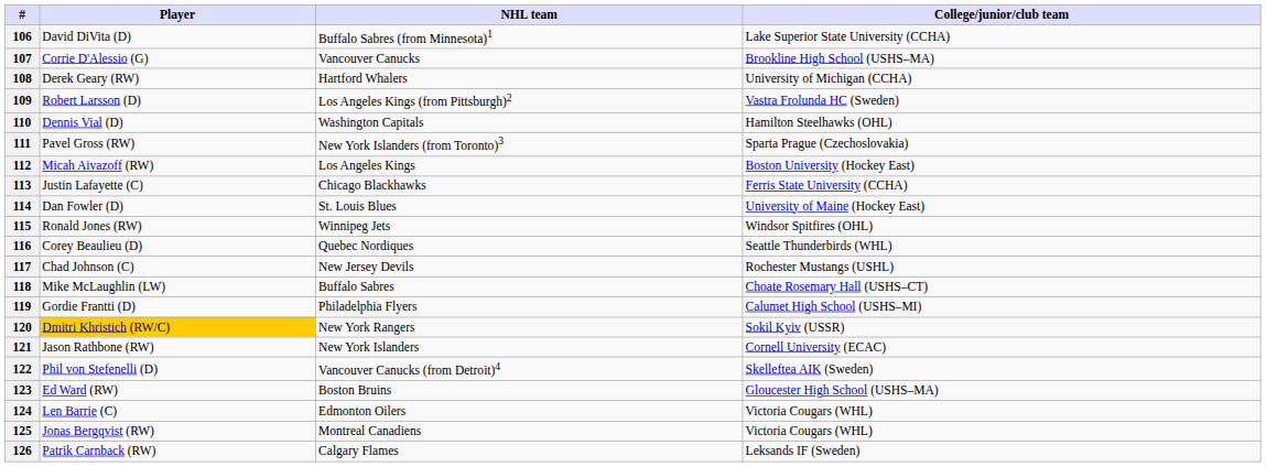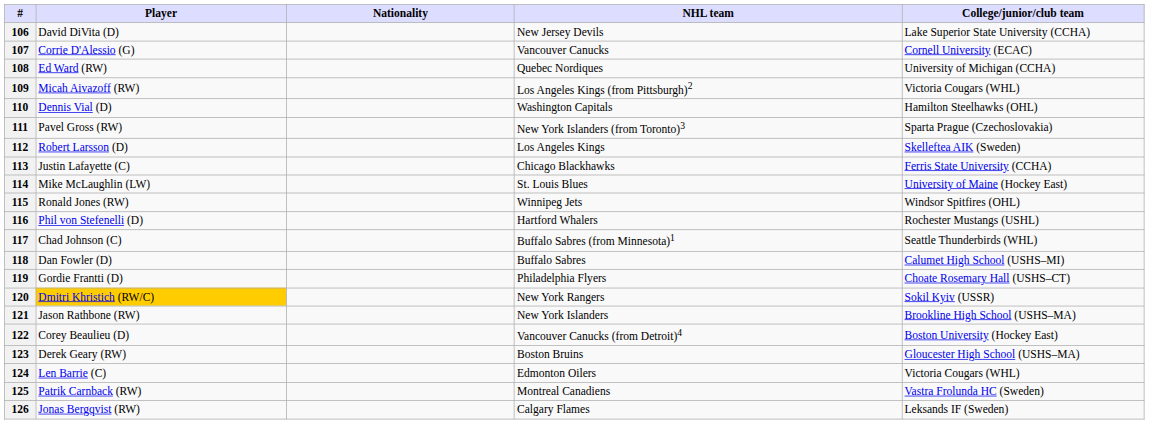+ column: Nationality
106 | NHL team: Buffalo Sabres (from Minnesota)1 -> New Jersey Devils
107 | College/junior/club team: Brookline High School (USHS–MA) -> Cornell University (ECAC)
108 | Player: Derek Geary (RW) -> Ed Ward (RW)
108 | NHL team: Hartford Whalers -> Quebec Nordiques
109 | Player: Robert Larsson (D) -> Micah Aivazoff (RW)
109 | College/junior/club team: Vastra Frolunda HC (Sweden) -> Victoria Cougars (WHL)
112 | Player: Micah Aivazoff (RW) -> Robert Larsson (D)
112 | College/junior/club team: Boston University (Hockey East) -> Skelleftea AIK (Sweden)
114 | Player: Dan Fowler (D) -> Mike McLaughlin (LW)
116 | Player: Corey Beaulieu (D) -> Phil von Stefenelli (D)
116 | NHL team: Quebec Nordiques -> Hartford Whalers
116 | College/junior/club team: Seattle Thunderbirds (WHL) -> Rochester Mustangs (USHL)
117 | NHL team: New Jersey Devils -> Buffalo Sabres (from Minnesota)1
117 | College/junior/club team: Rochester Mustangs (USHL) -> Seattle Thunderbirds (WHL)
118 | Player: Mike McLaughlin (LW) -> Dan Fowler (D)
118 | College/junior/club team: Choate Rosemary Hall (USHS–CT) -> Calumet High School (USHS–MI)
119 | College/junior/club team: Calumet High School (USHS–MI) -> Choate Rosemary Hall (USHS–CT)
121 | College/junior/club team: Cornell University (ECAC) -> Brookline High School (USHS–MA)
122 | Player: Phil von Stefenelli (D) -> Corey Beaulieu (D)
122 | College/junior/club team: Skelleftea AIK (Sweden) -> Boston University (Hockey East)
123 | Player: Ed Ward (RW) -> Derek Geary (RW)
125 | Player: Jonas Bergqvist (RW) -> Patrik Carnback (RW)
125 | College/junior/club team: Victoria Cougars (WHL) -> Vastra Frolunda HC (Sweden)
126 | Player: Patrik Carnback (RW) -> Jonas Bergqvist (RW)
